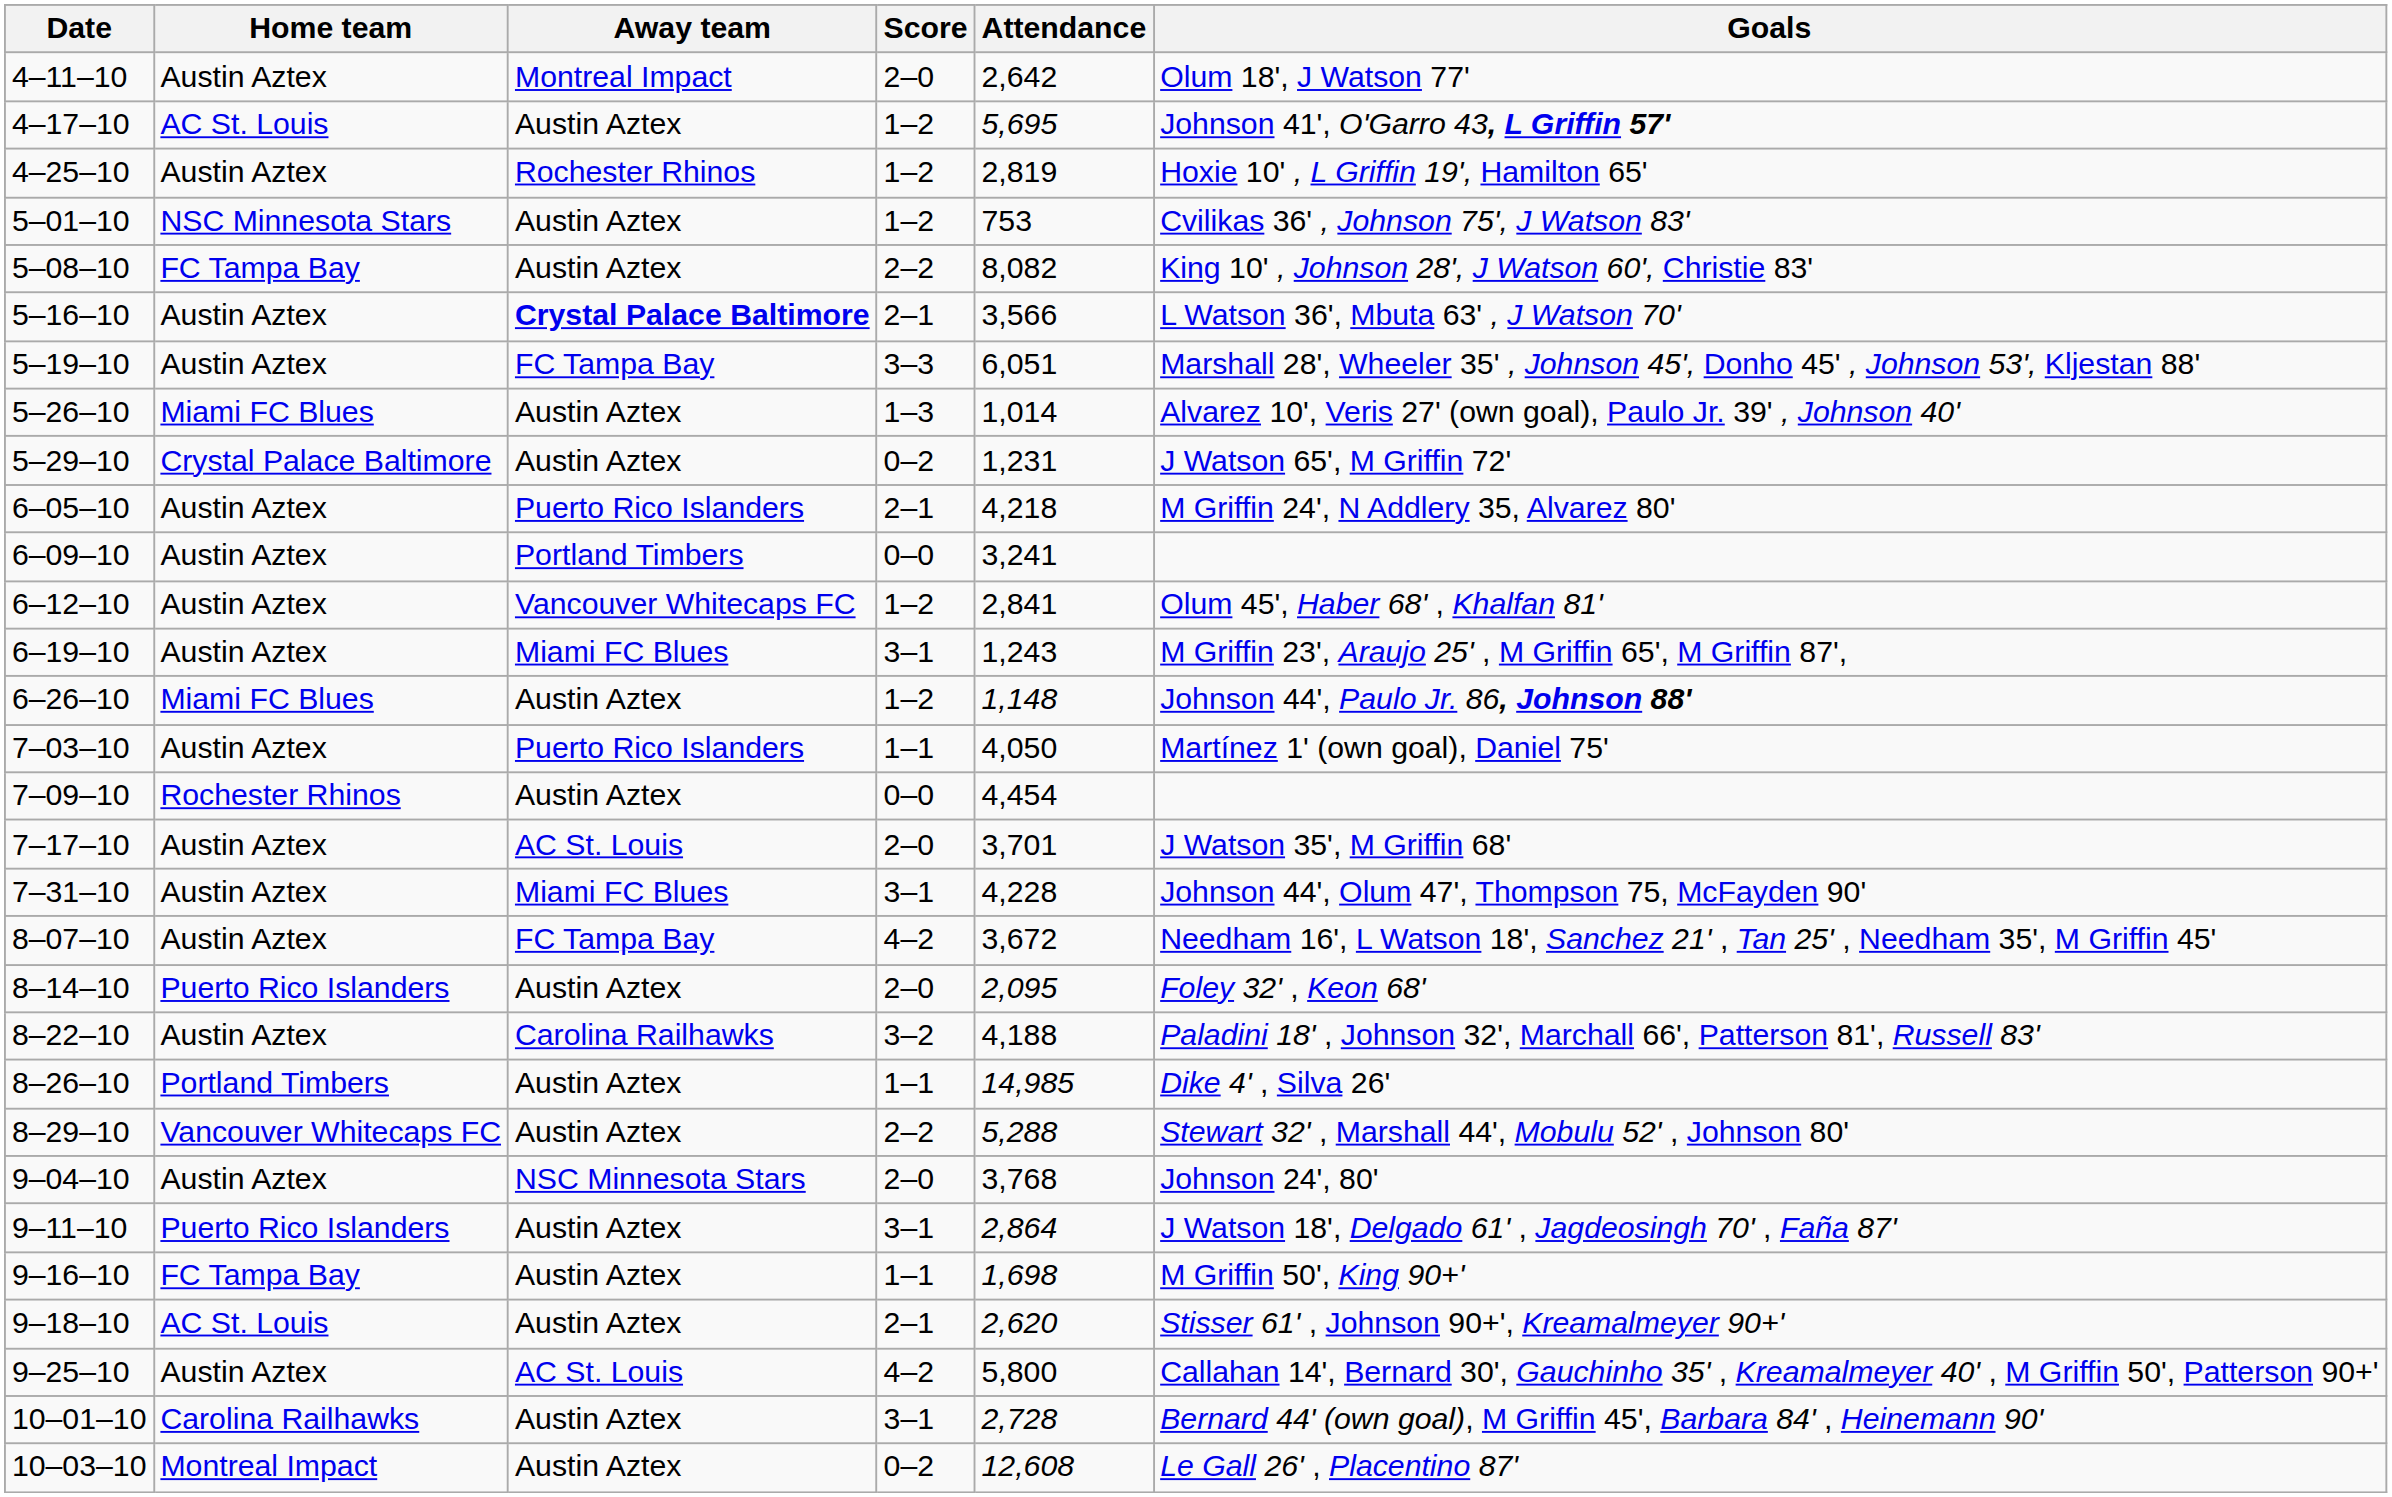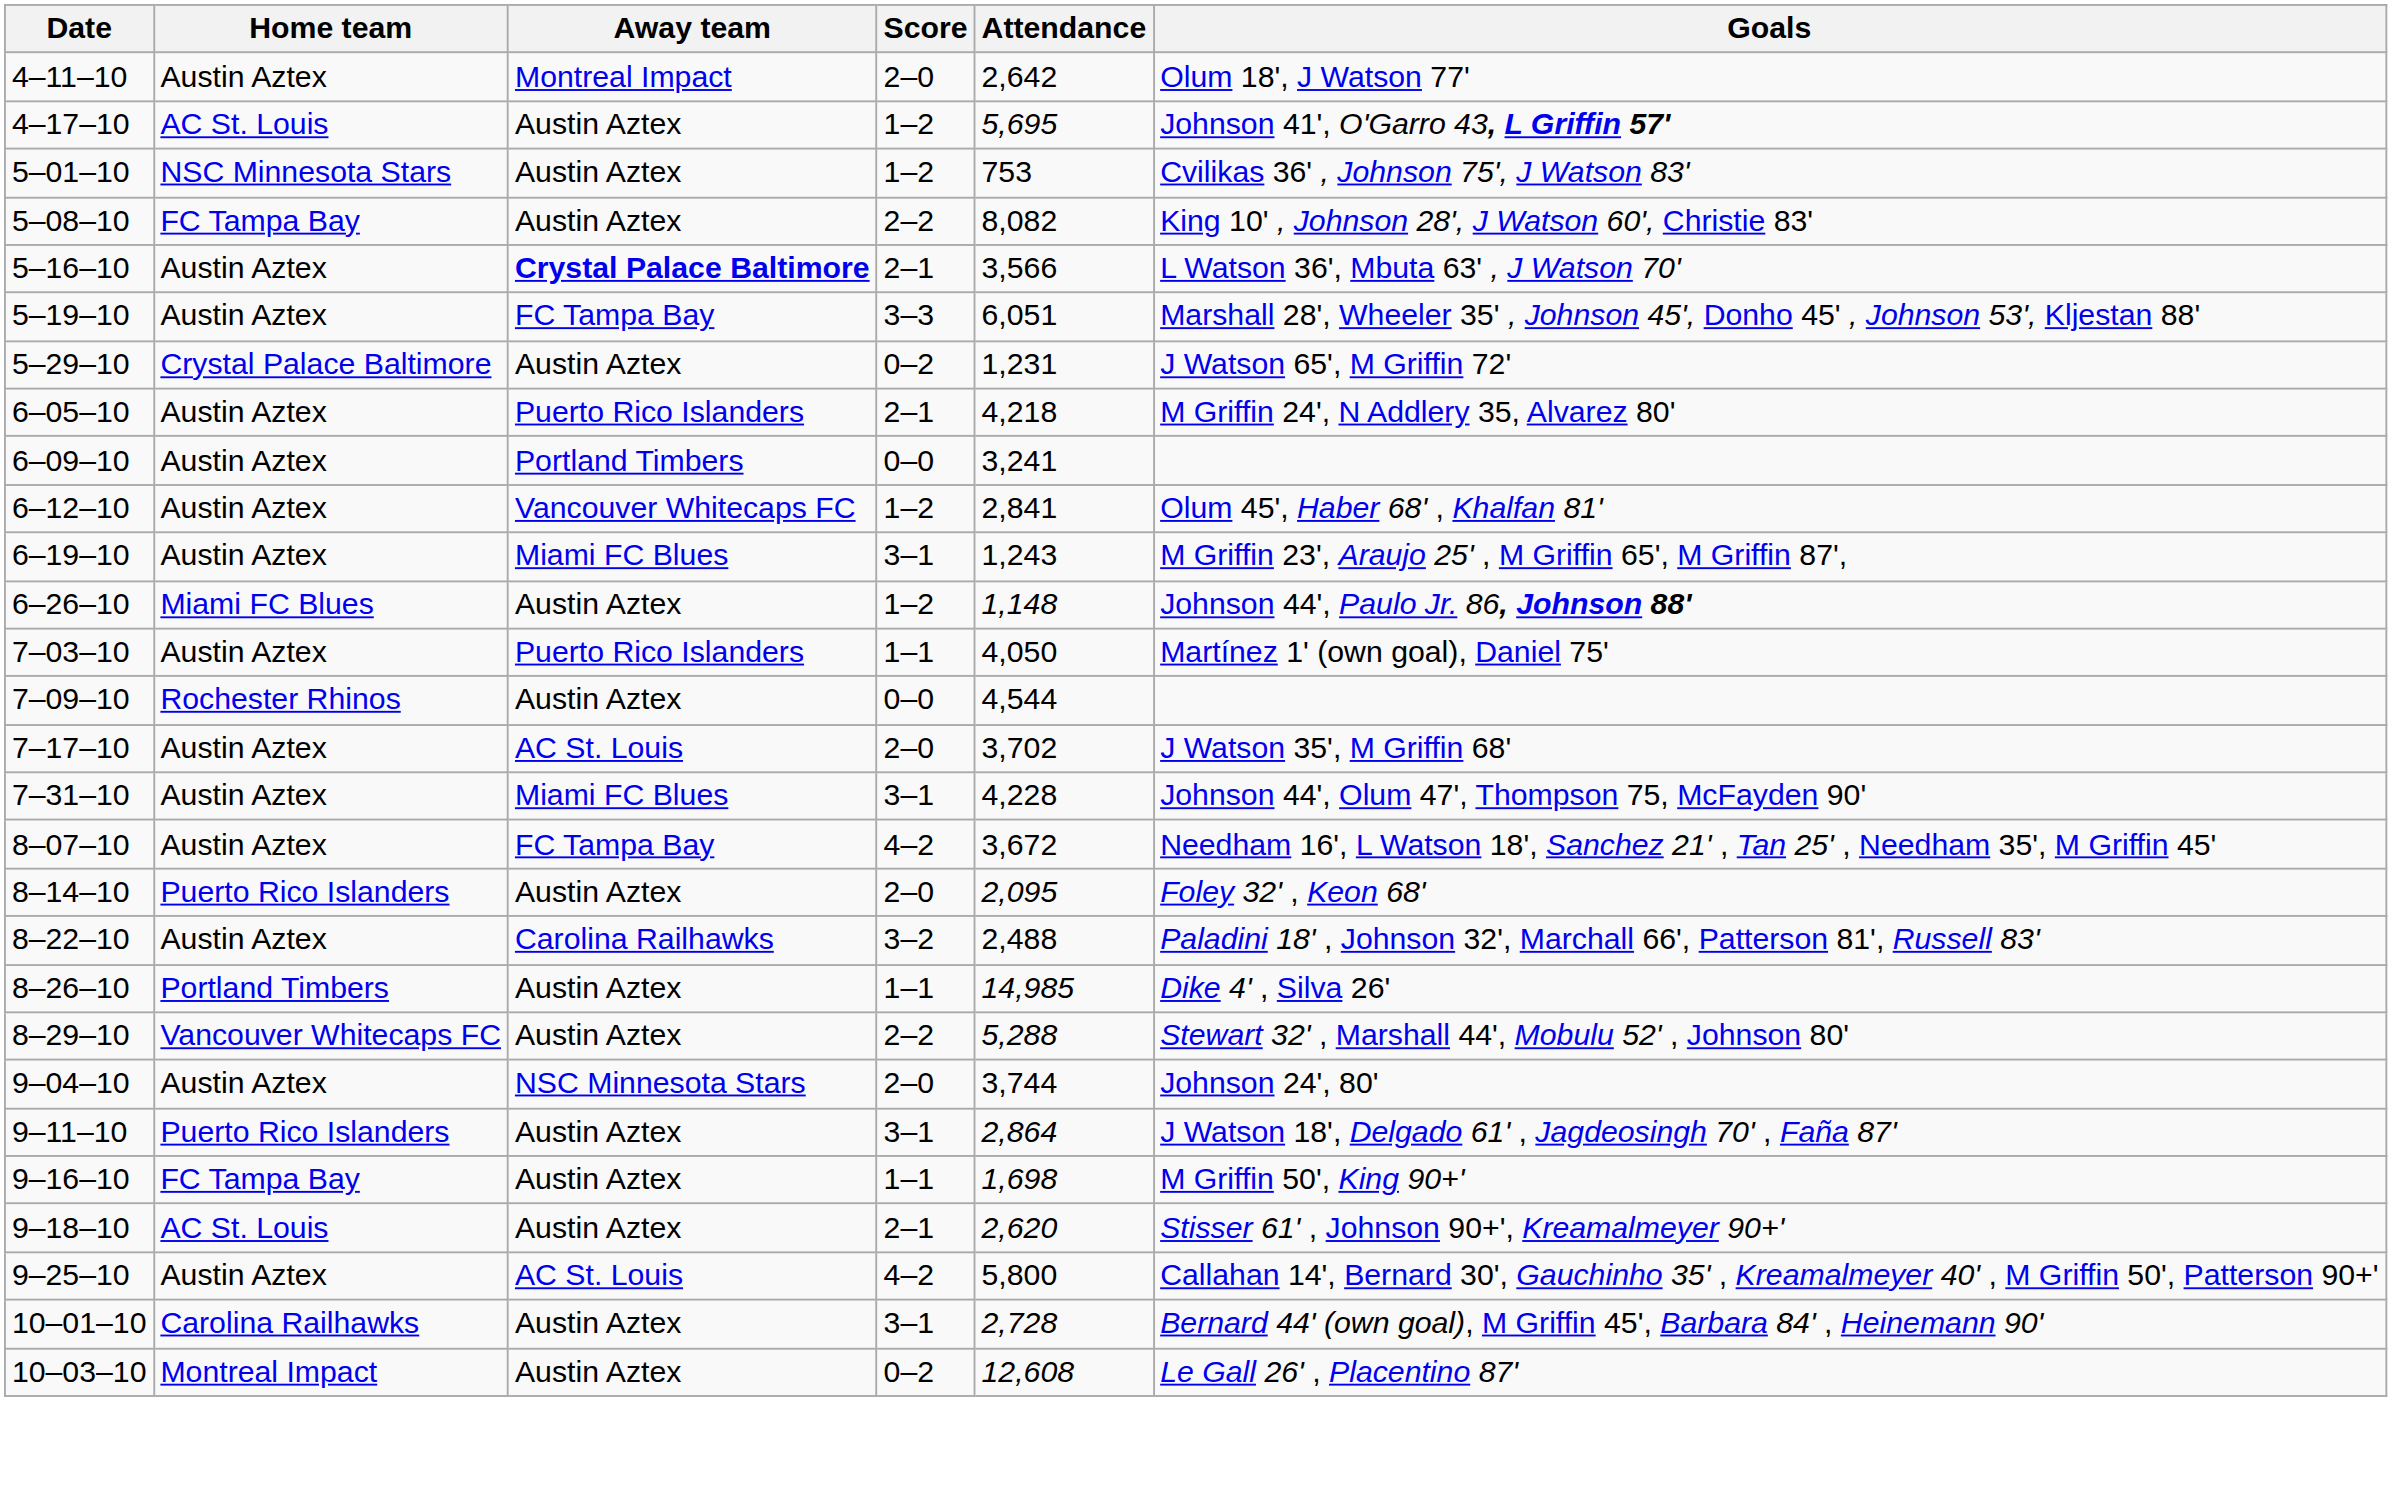- row: 4–25–10 | Austin Aztex | Rochester Rhinos | 1–2 | 2,819 | Hoxie 10' , L Griffin 19', Hamilton 65'
- row: 5–26–10 | Miami FC Blues | Austin Aztex | 1–3 | 1,014 | Alvarez 10', Veris 27' (own goal), Paulo Jr. 39' , Johnson 40'
7–09–10 | Attendance: 4,454 -> 4,544
7–17–10 | Attendance: 3,701 -> 3,702
8–22–10 | Attendance: 4,188 -> 2,488
9–04–10 | Attendance: 3,768 -> 3,744
